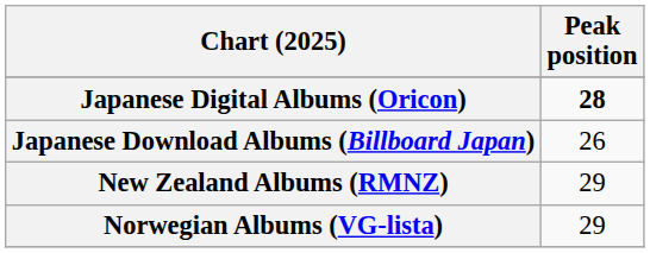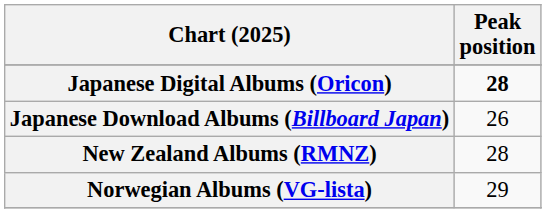New Zealand Albums (RMNZ) | Peak position: 29 -> 28
